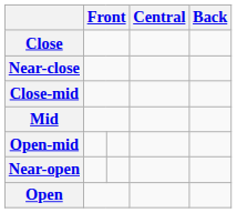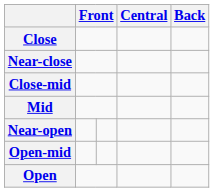rows swapped: Open-mid <-> Near-open
